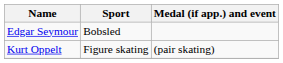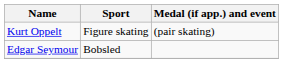rows swapped: Kurt Oppelt <-> Edgar Seymour
